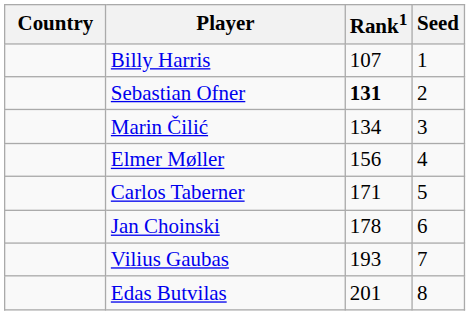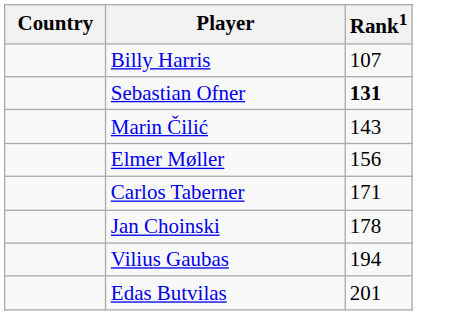- column: Seed | 1 | 2 | 3 | 4 | 5 | 6 | 7 | 8
Marin Čilić | Rank1: 134 -> 143
Vilius Gaubas | Rank1: 193 -> 194
